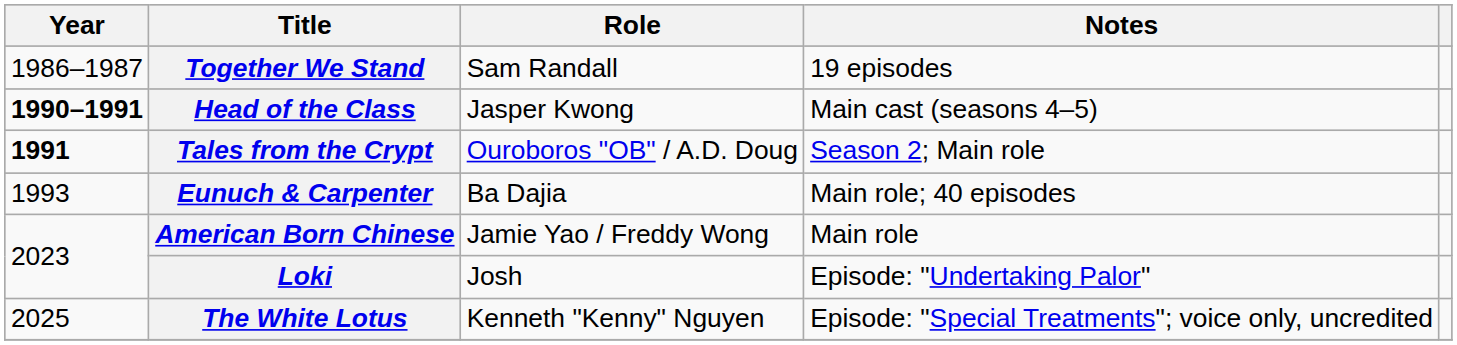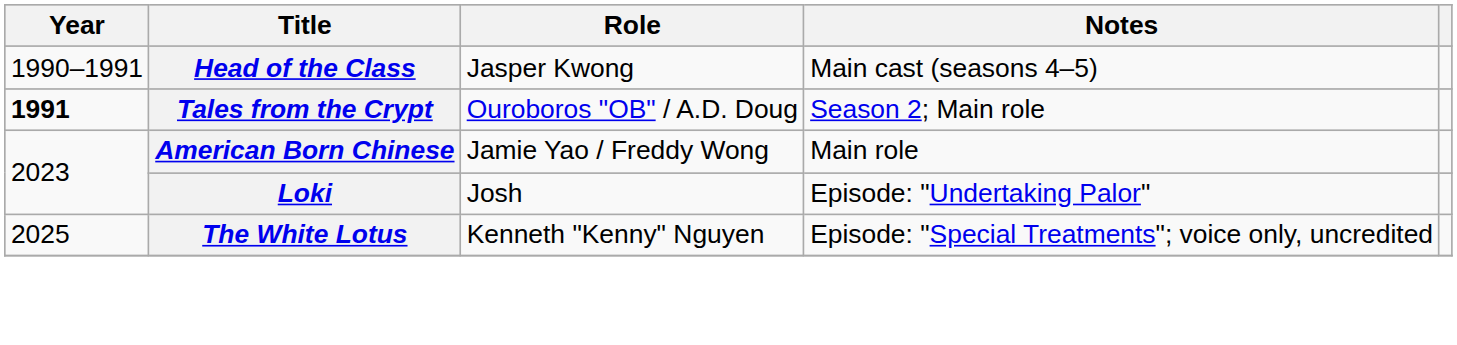- row: 1986–1987 | Together We Stand | Sam Randall | 19 episodes
Head of the Class | Year: bold -> normal
- row: 1993 | Eunuch & Carpenter | Ba Dajia | Main role; 40 episodes
